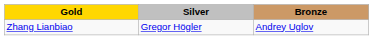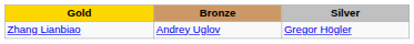columns swapped: Silver <-> Bronze
